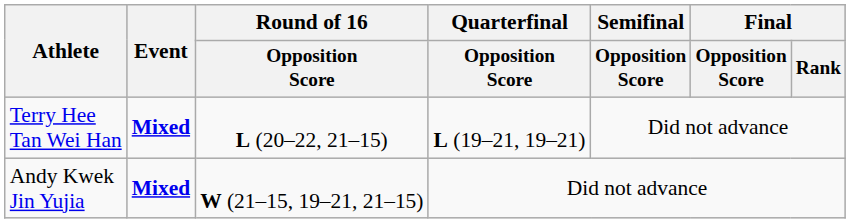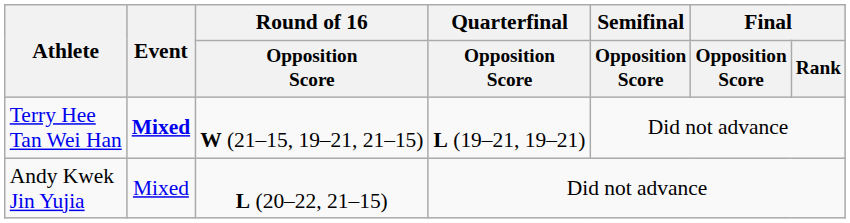Terry Hee Tan Wei Han | Round of 16 / Opposition Score: L (20–22, 21–15) -> W (21–15, 19–21, 21–15)
Andy Kwek Jin Yujia | Event: bold -> normal
Andy Kwek Jin Yujia | Round of 16 / Opposition Score: W (21–15, 19–21, 21–15) -> L (20–22, 21–15)
